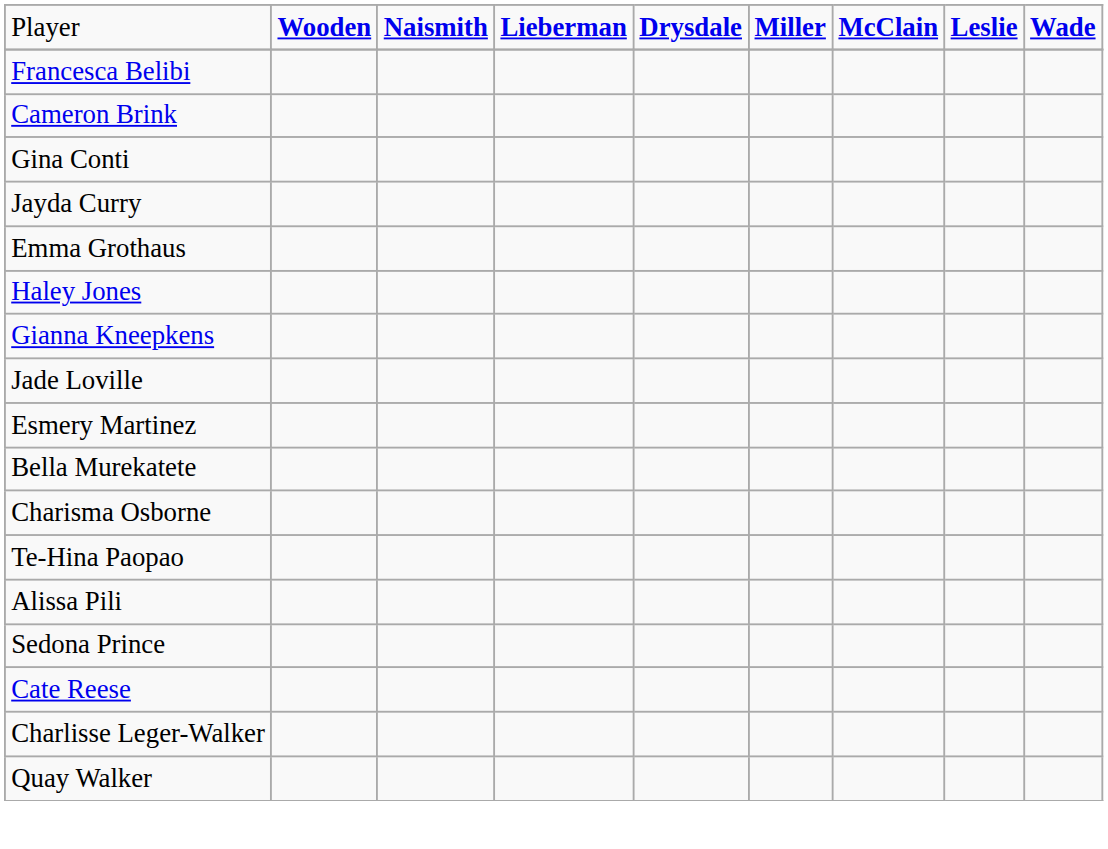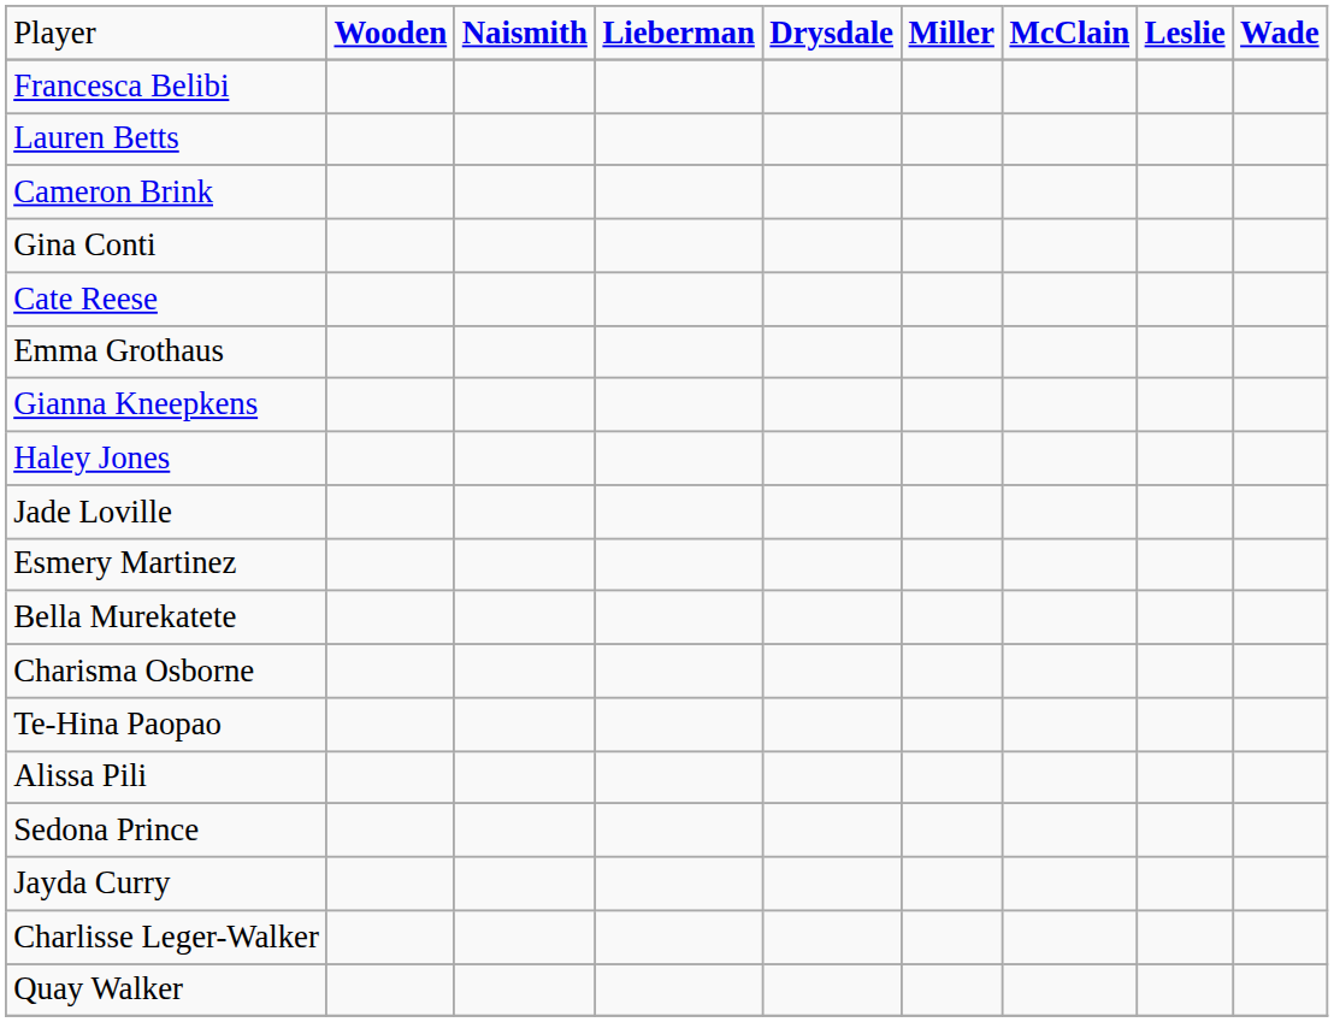+ row: Lauren Betts
rows swapped: Jayda Curry <-> Cate Reese
rows swapped: Haley Jones <-> Gianna Kneepkens
